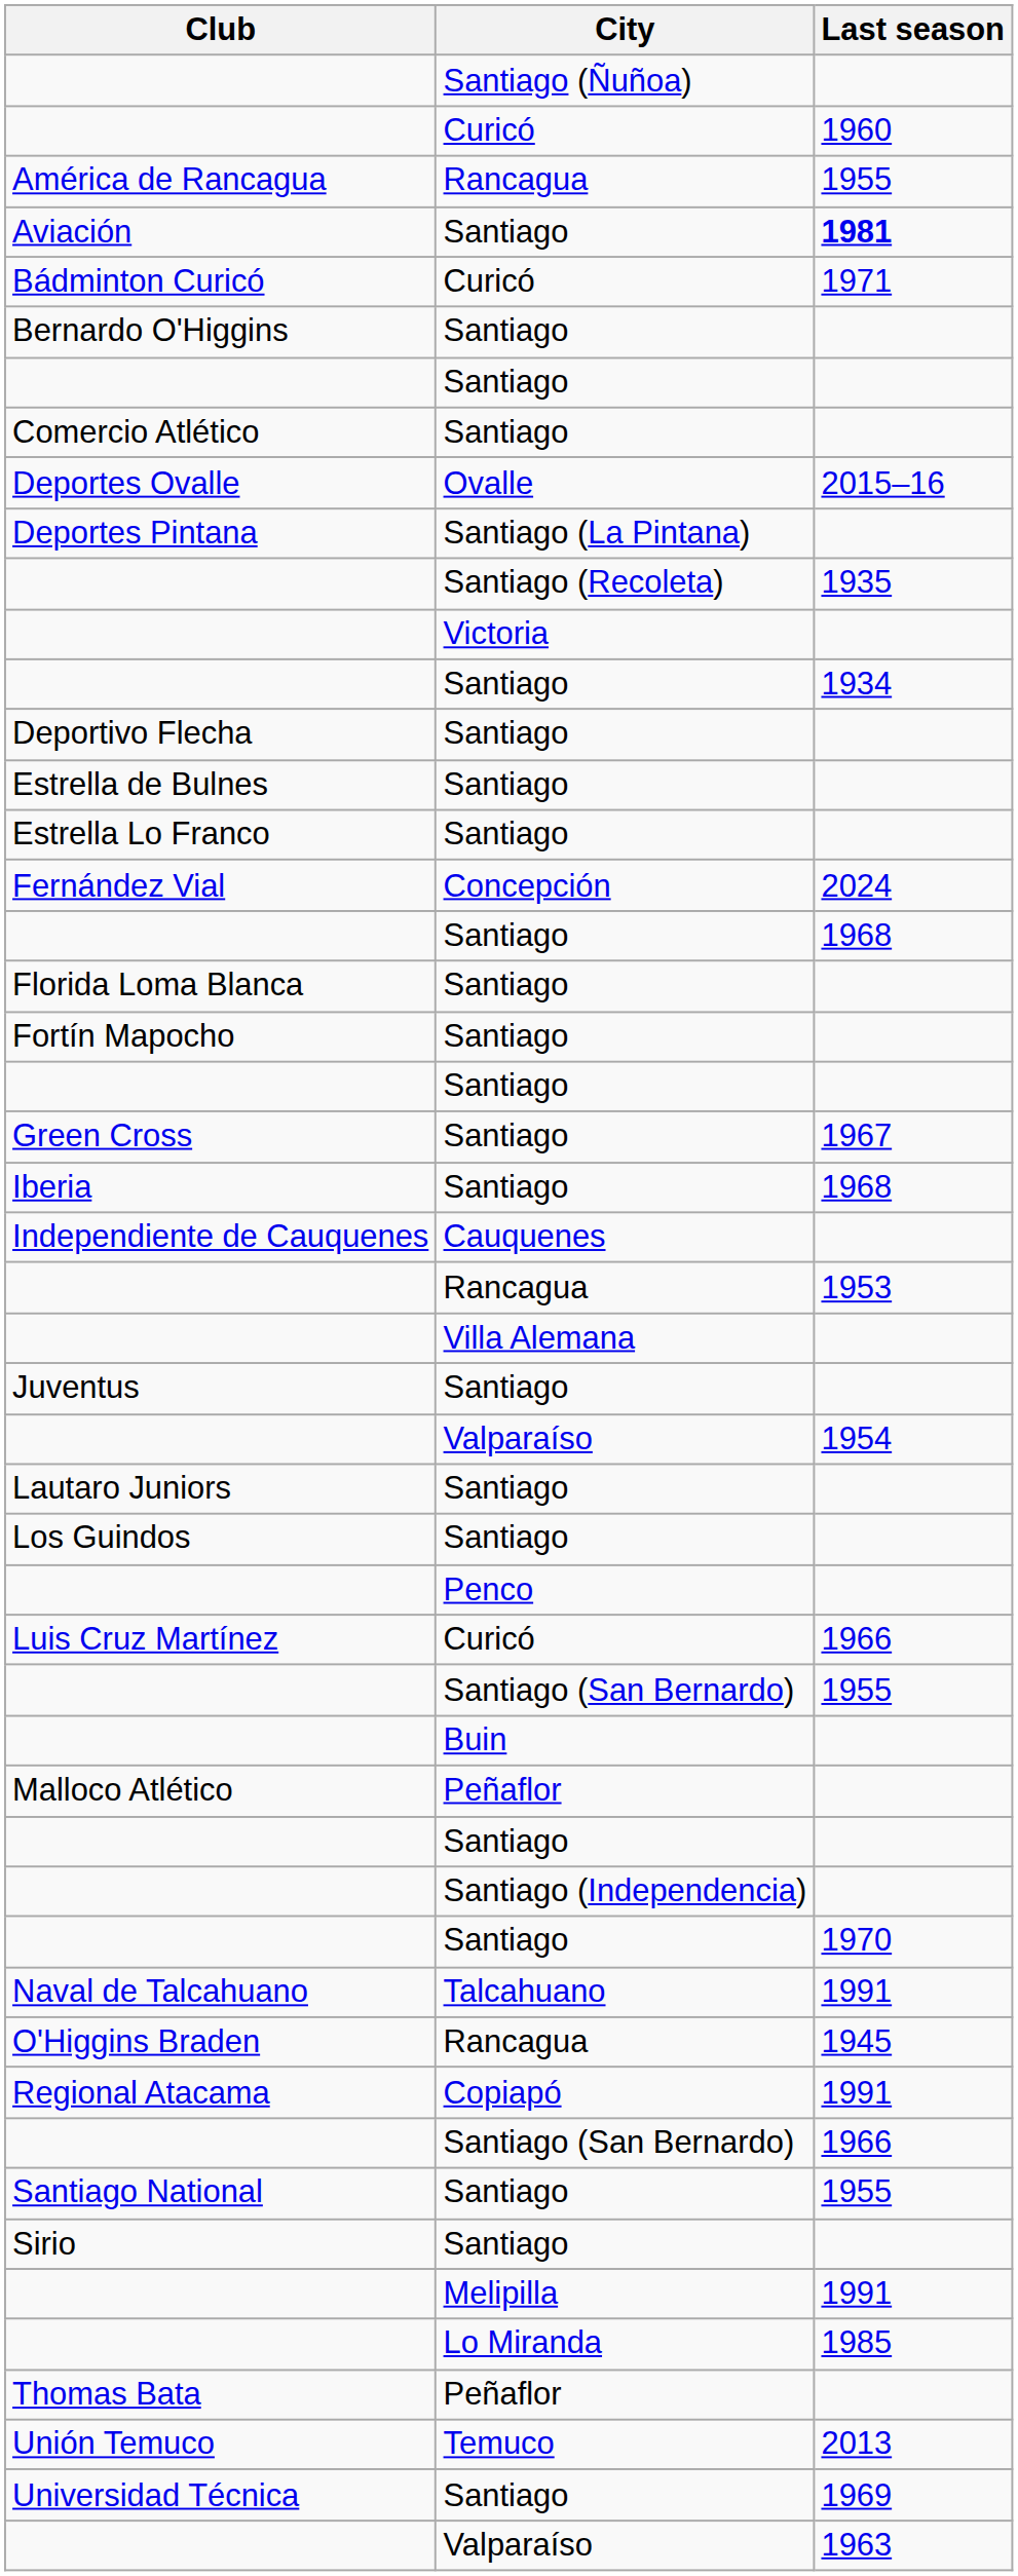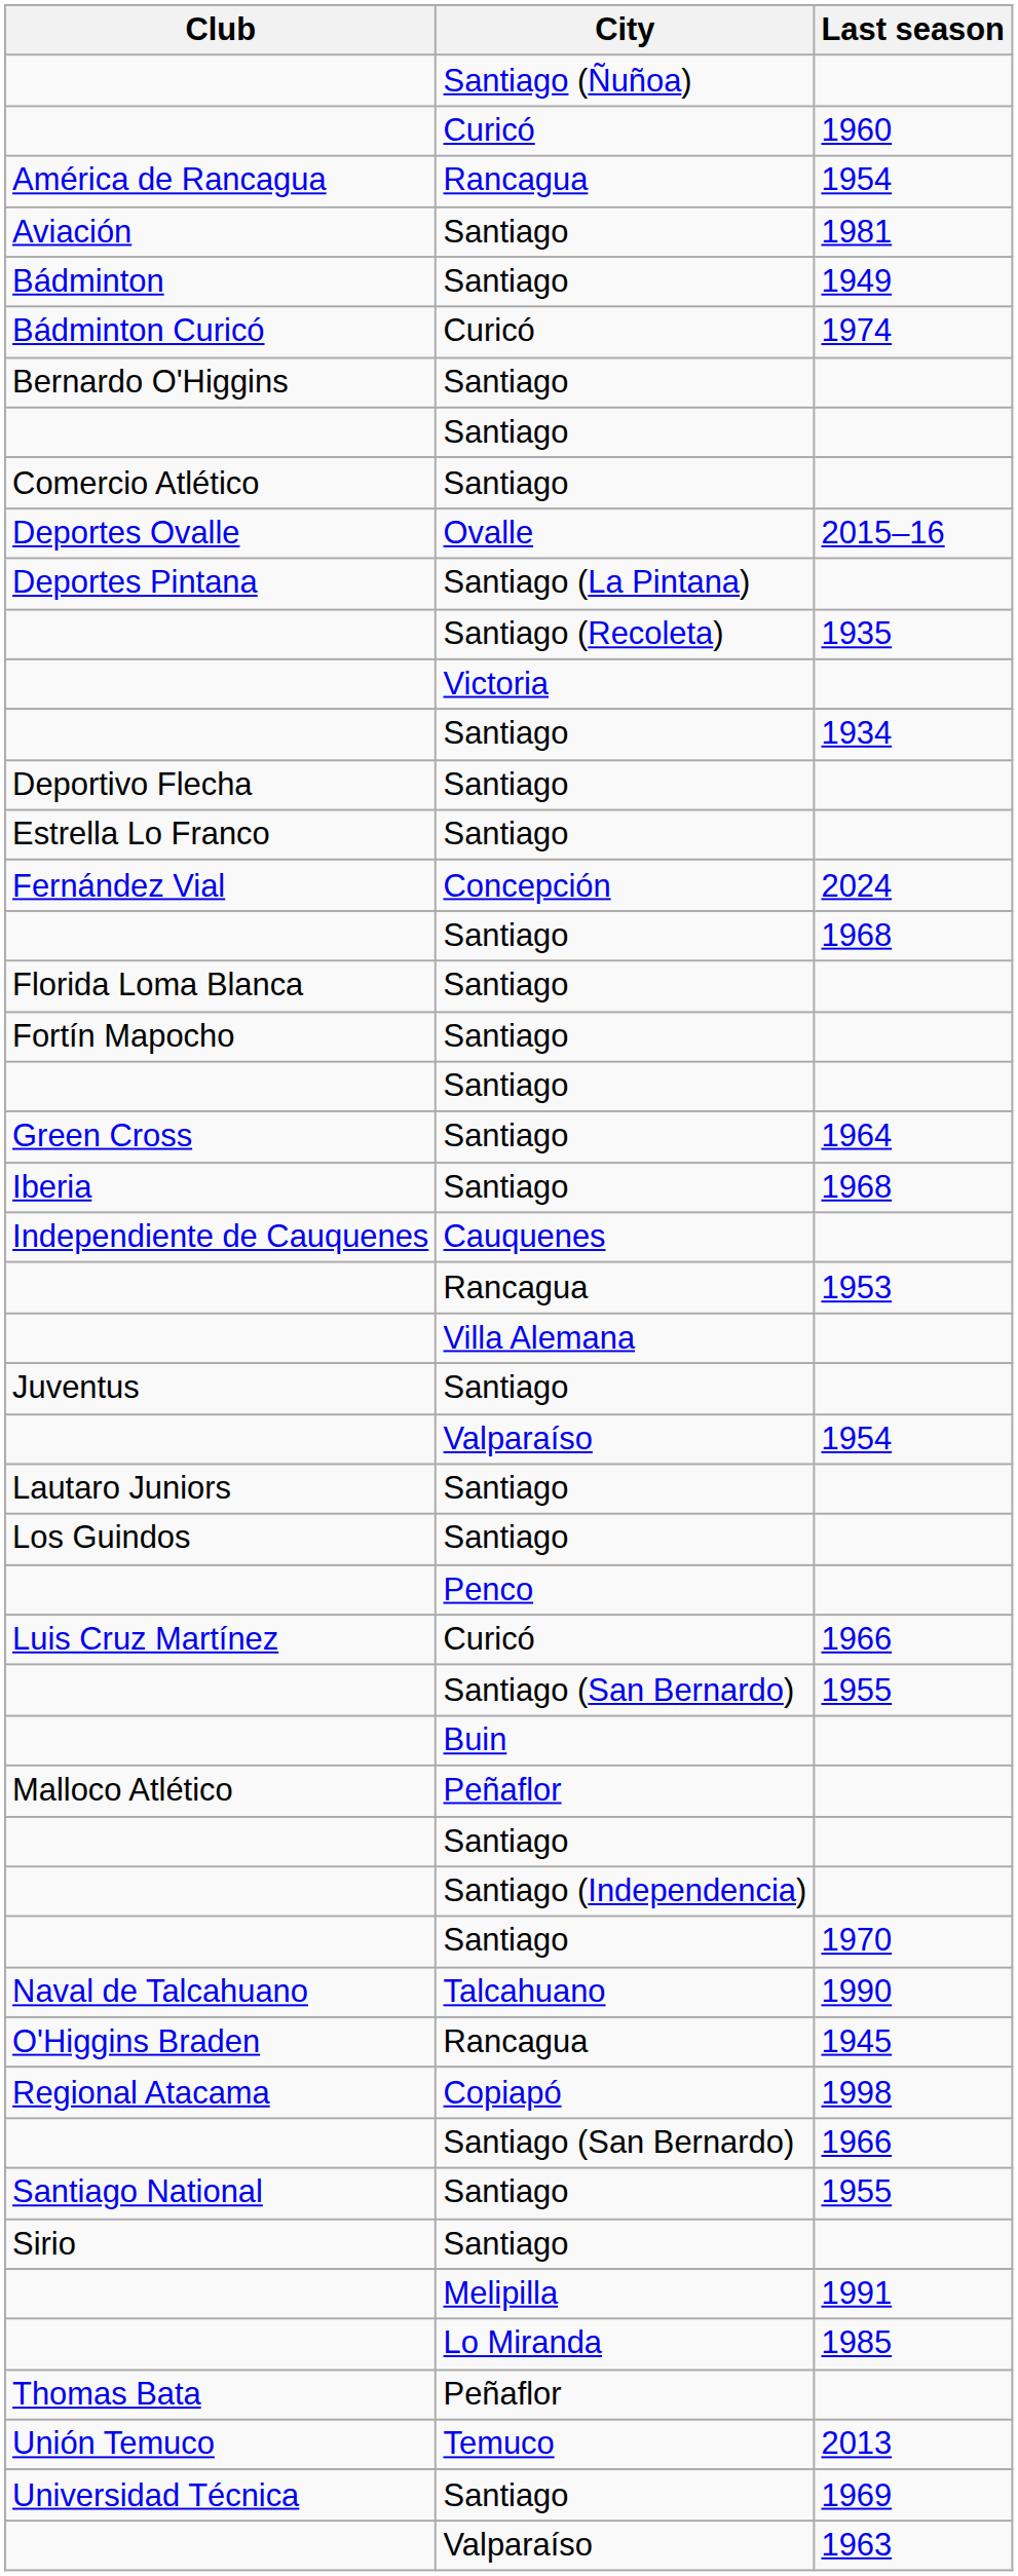América de Rancagua | Last season: 1955 -> 1954
Aviación | Last season: bold -> normal
+ row: Bádminton | Santiago | 1949
Bádminton Curicó | Last season: 1971 -> 1974
- row: Estrella de Bulnes | Santiago
Green Cross | Last season: 1967 -> 1964
Naval de Talcahuano | Last season: 1991 -> 1990
Regional Atacama | Last season: 1991 -> 1998
